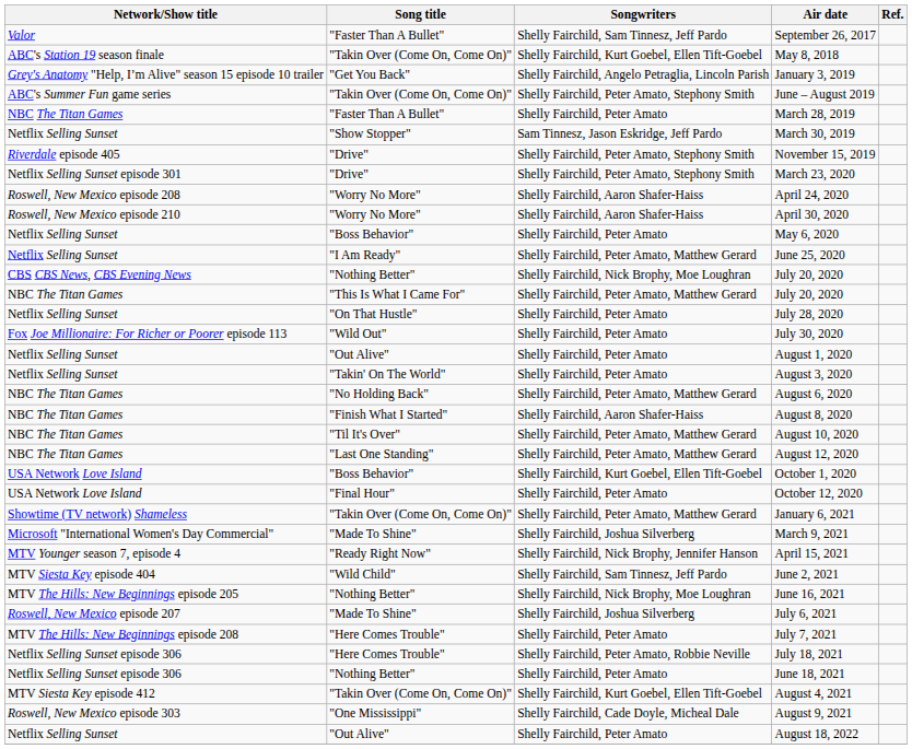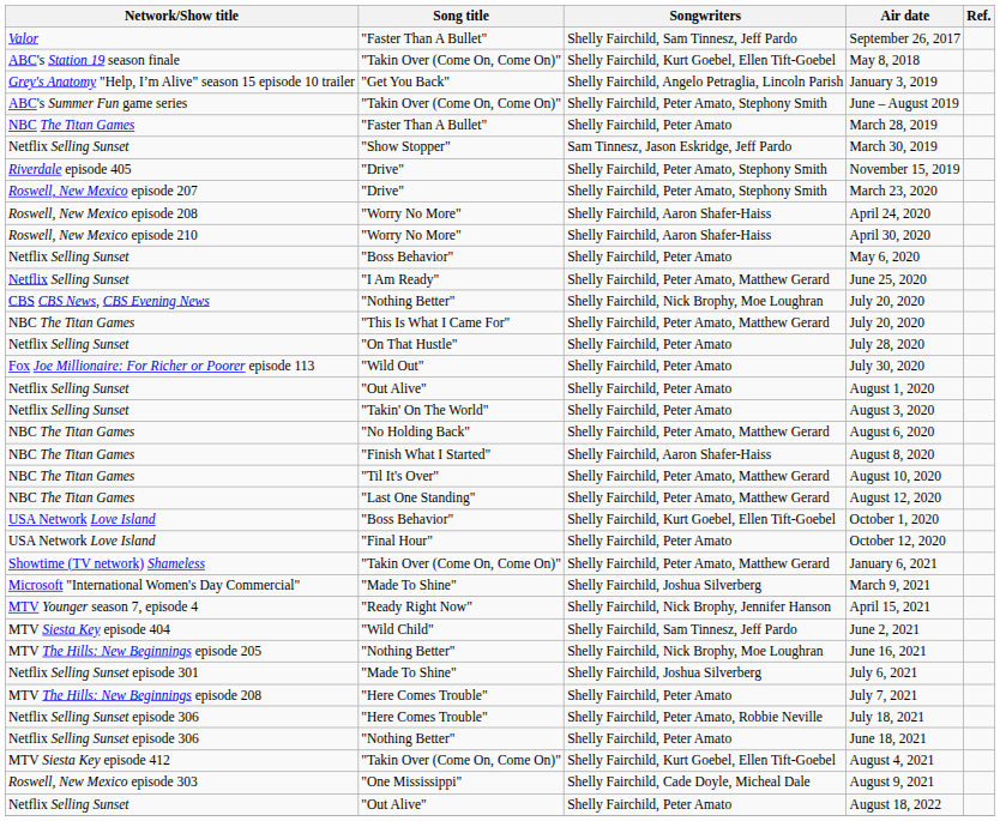March 23, 2020 | Network/Show title: Netflix Selling Sunset episode 301 -> Roswell, New Mexico episode 207
July 6, 2021 | Network/Show title: Roswell, New Mexico episode 207 -> Netflix Selling Sunset episode 301
